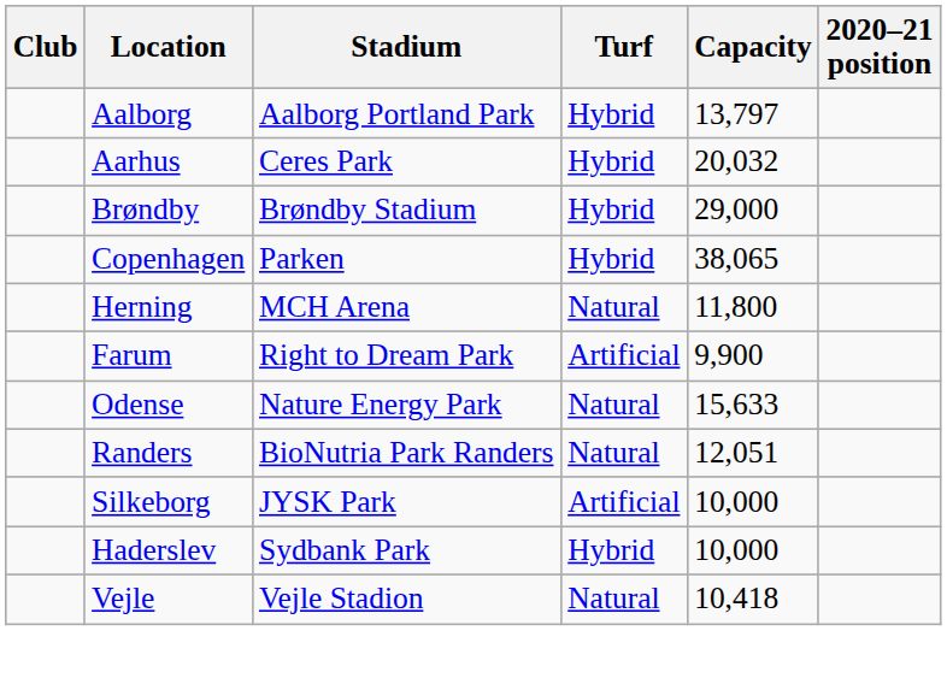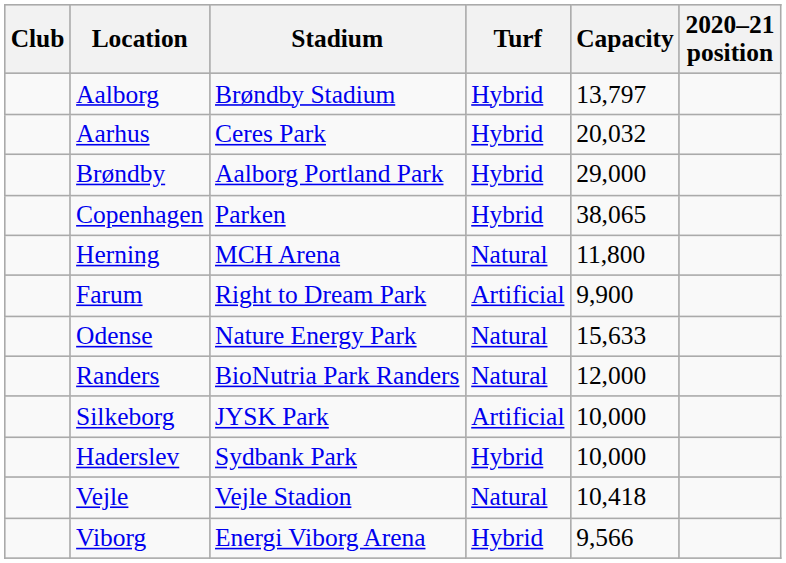Aalborg | Stadium: Aalborg Portland Park -> Brøndby Stadium
Brøndby | Stadium: Brøndby Stadium -> Aalborg Portland Park
Randers | Capacity: 12,051 -> 12,000
+ row: Viborg | Energi Viborg Arena | Hybrid | 9,566
